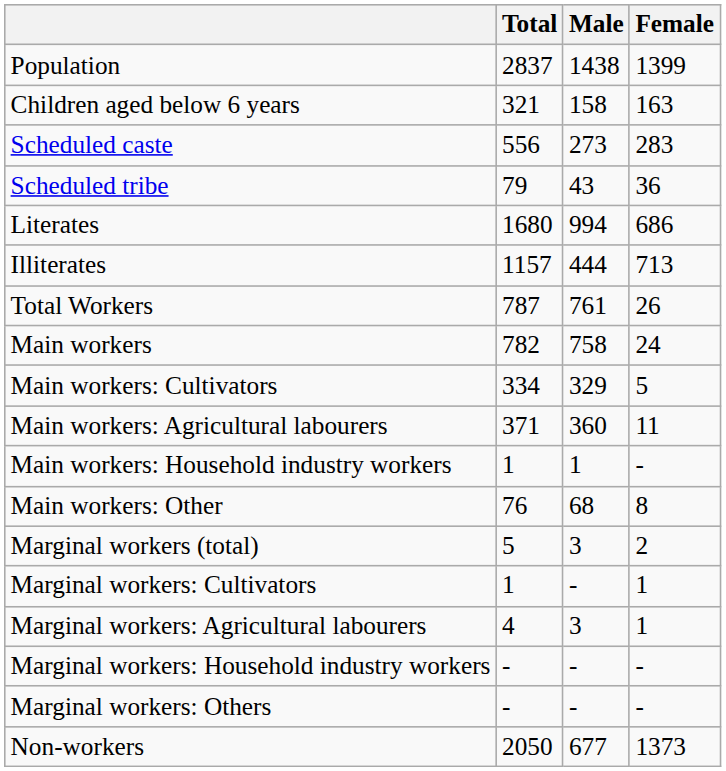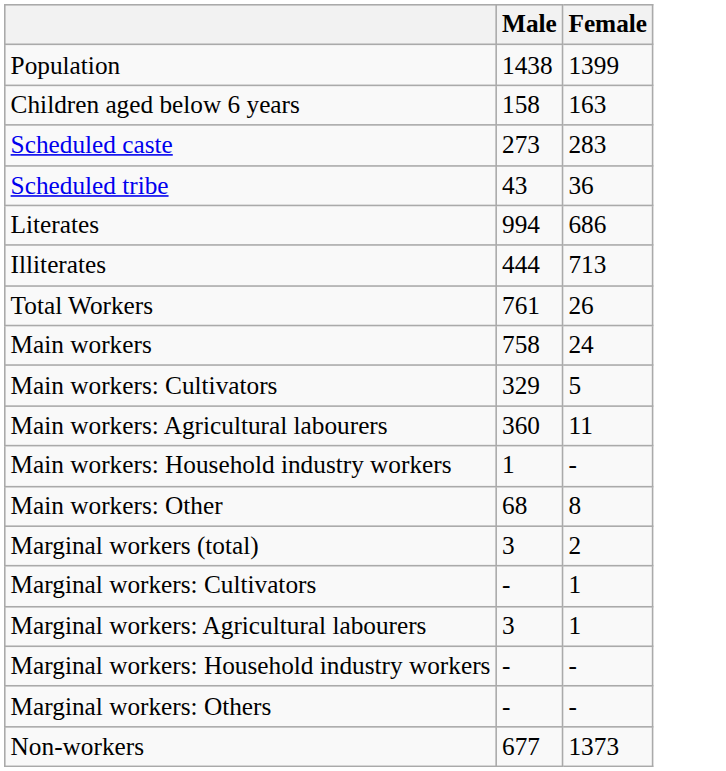- column: Total | 2837 | 321 | 556 | 79 | 1680 | 1157 | 787 | 782 | 334 | 371 | 1 | 76 | 5 | 1 | 4 | - | - | 2050
